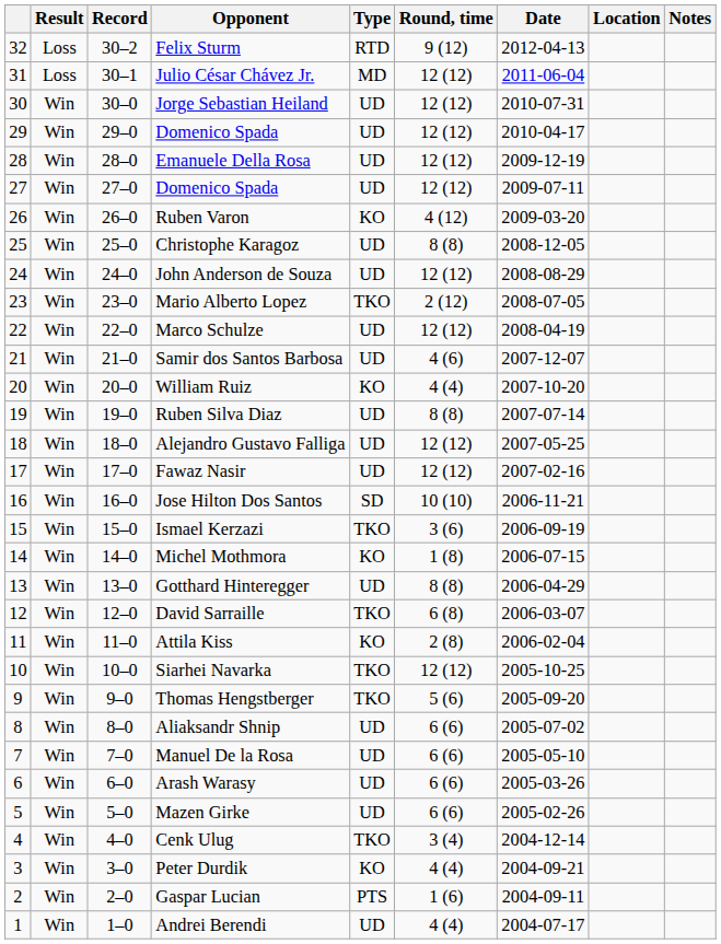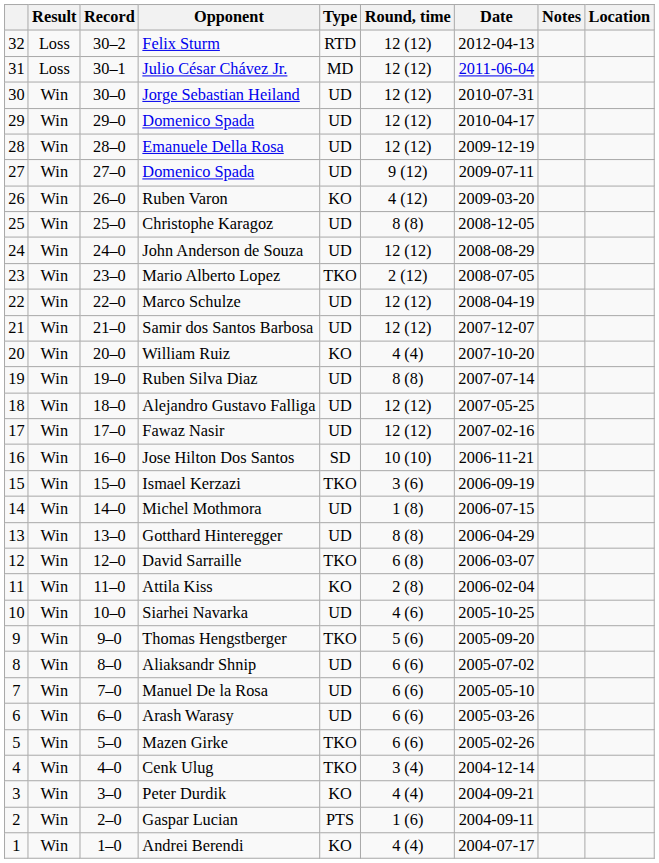columns swapped: Location <-> Notes
Felix Sturm | Round, time: 9 (12) -> 12 (12)
27 / Domenico Spada | Round, time: 12 (12) -> 9 (12)
Samir dos Santos Barbosa | Round, time: 4 (6) -> 12 (12)
Michel Mothmora | Type: KO -> UD
Siarhei Navarka | Type: TKO -> UD
Siarhei Navarka | Round, time: 12 (12) -> 4 (6)
Mazen Girke | Type: UD -> TKO
Andrei Berendi | Type: UD -> KO
